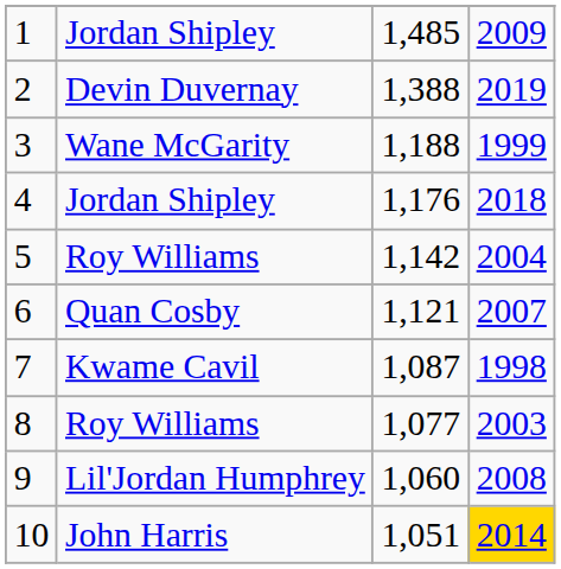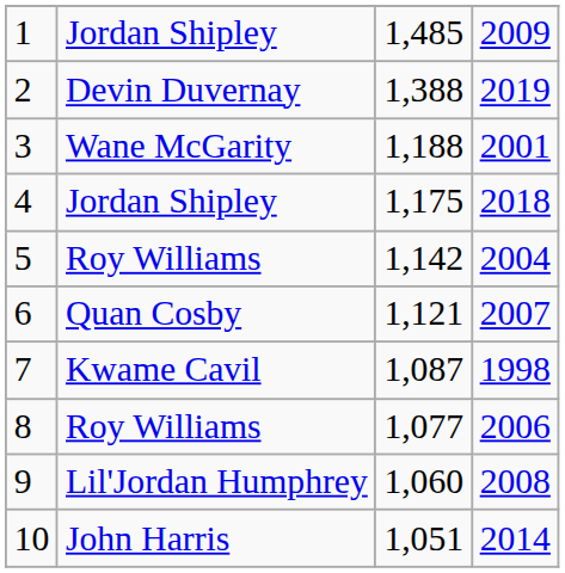3 | column 4: 1999 -> 2001
4 | column 3: 1,176 -> 1,175
8 | column 4: 2003 -> 2006
10 | column 4: gold background -> no background
